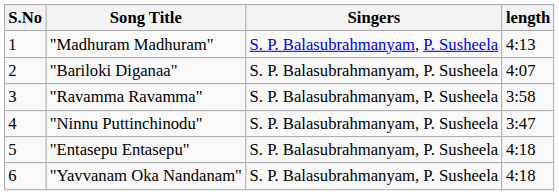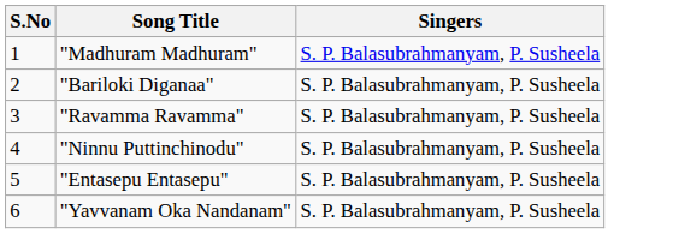- column: length | 4:13 | 4:07 | 3:58 | 3:47 | 4:18 | 4:18
